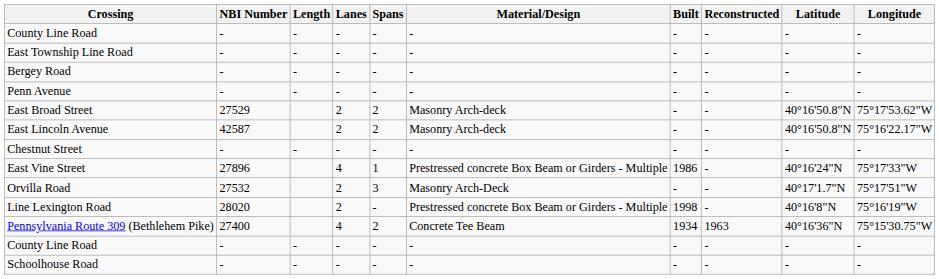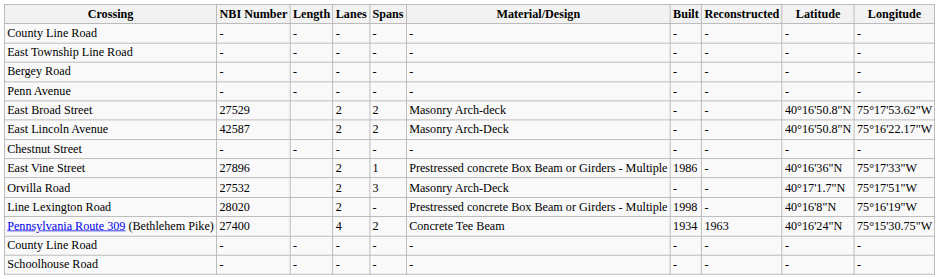East Lincoln Avenue | Material/Design: Masonry Arch-deck -> Masonry Arch-Deck
East Vine Street | Lanes: 4 -> 2
East Vine Street | Latitude: 40°16'24"N -> 40°16'36"N
Pennsylvania Route 309 (Bethlehem Pike) | Latitude: 40°16'36"N -> 40°16'24"N
